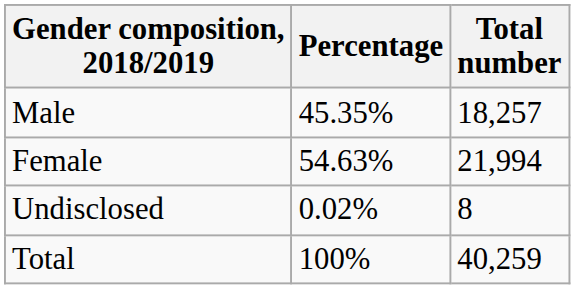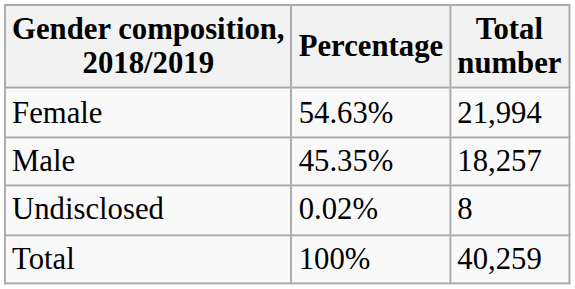rows swapped: Female <-> Male
